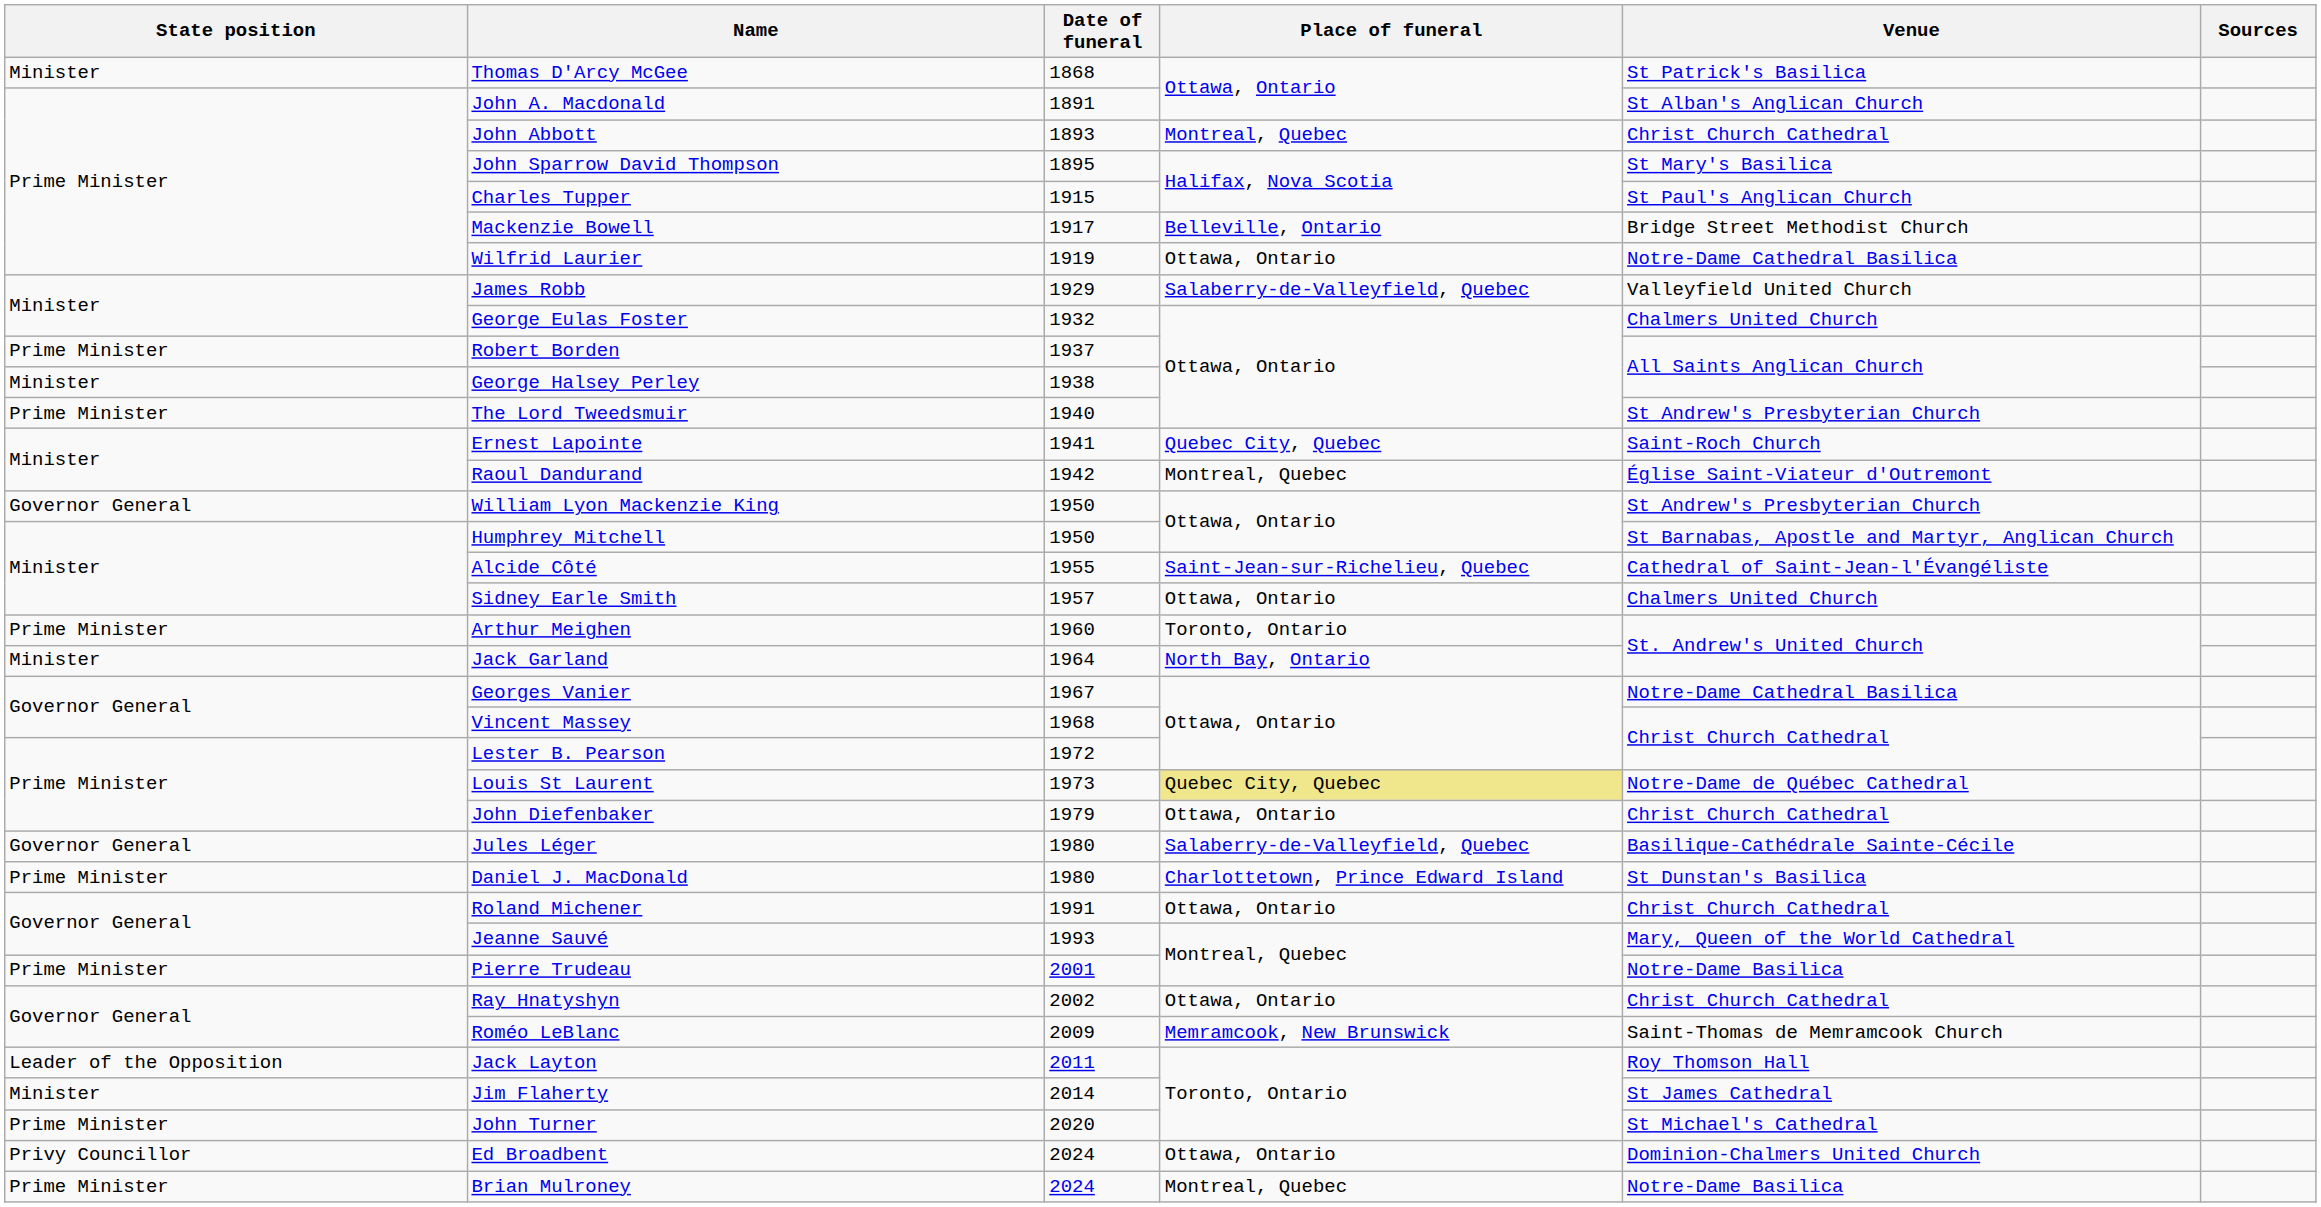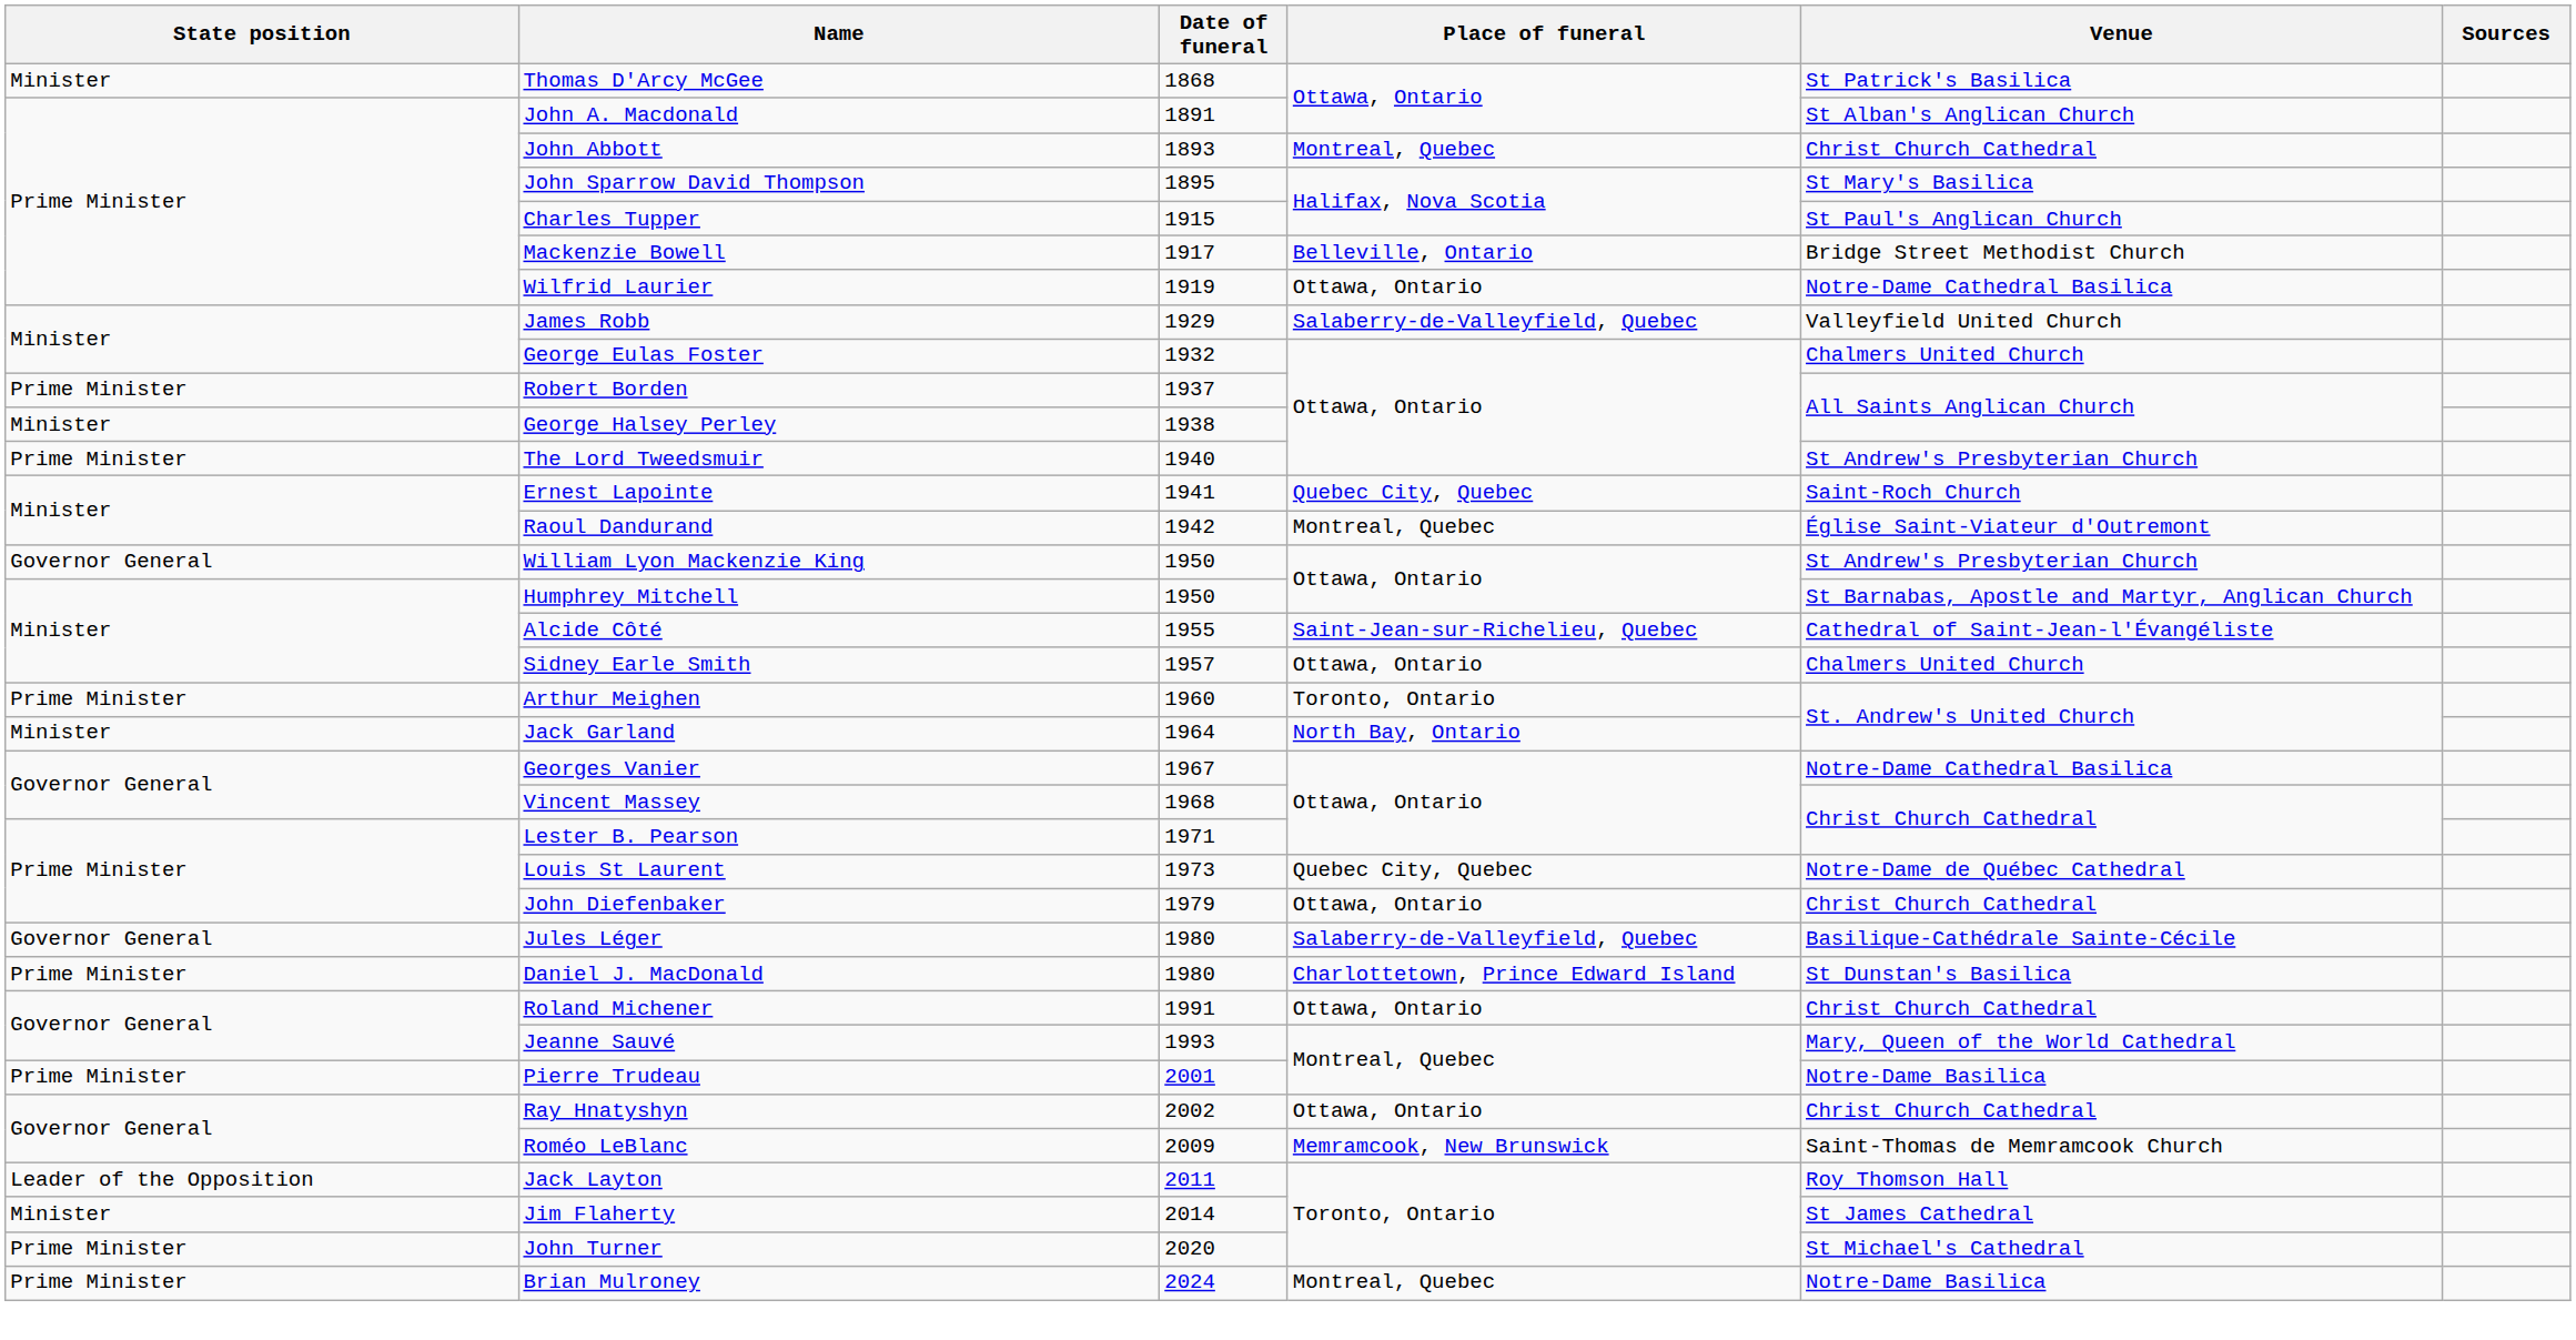Lester B. Pearson | Date of funeral: 1972 -> 1971
Louis St Laurent | Place of funeral: khaki background -> no background
- row: Privy Councillor | Ed Broadbent | 2024 | Ottawa, Ontario | Dominion-Chalmers United Church
